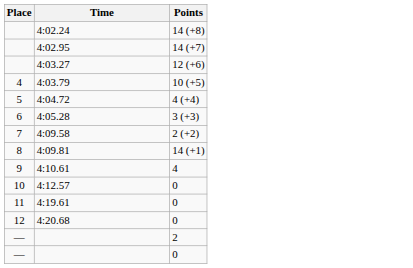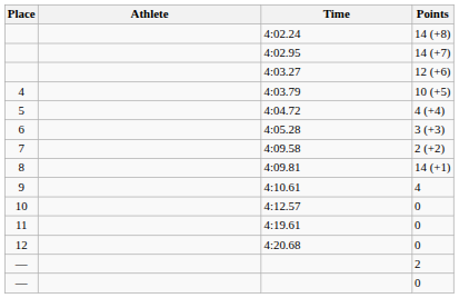+ column: Athlete
